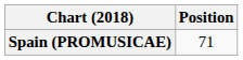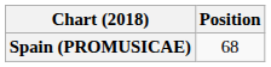Spain (PROMUSICAE) | Position: 71 -> 68
